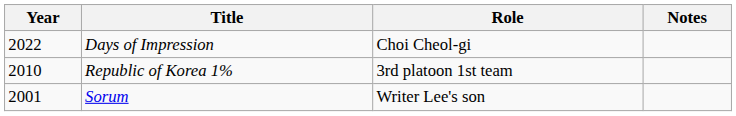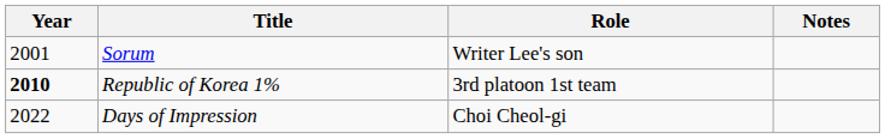rows swapped: Sorum <-> Days of Impression
Republic of Korea 1% | Year: normal -> bold
